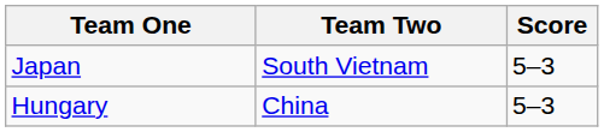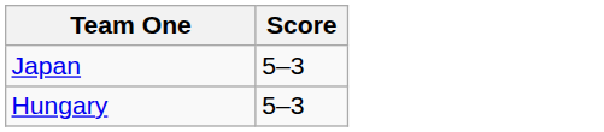- column: Team Two | South Vietnam | China
